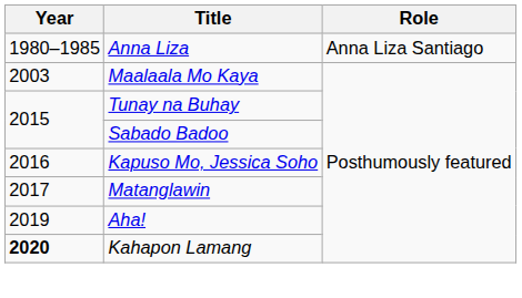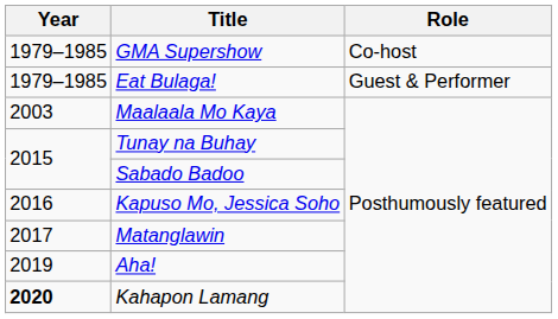+ row: 1979–1985 | GMA Supershow | Co-host
+ row: 1979–1985 | Eat Bulaga! | Guest & Performer
- row: 1980–1985 | Anna Liza | Anna Liza Santiago
